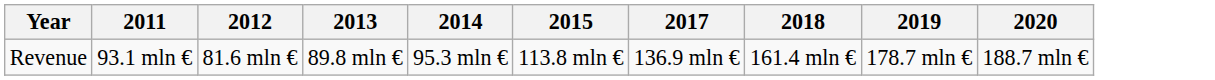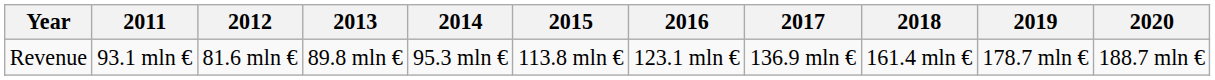+ column: 2016 | 123.1 mln €
